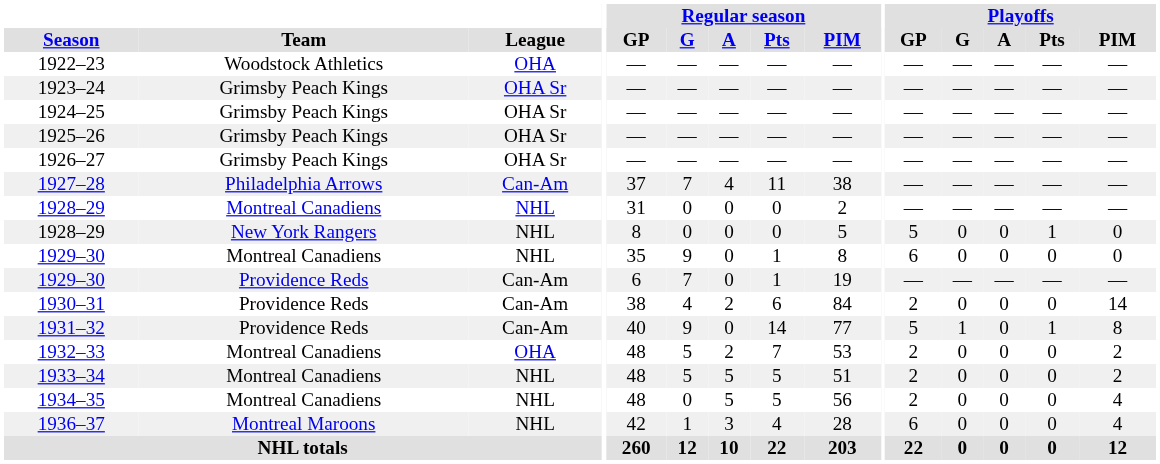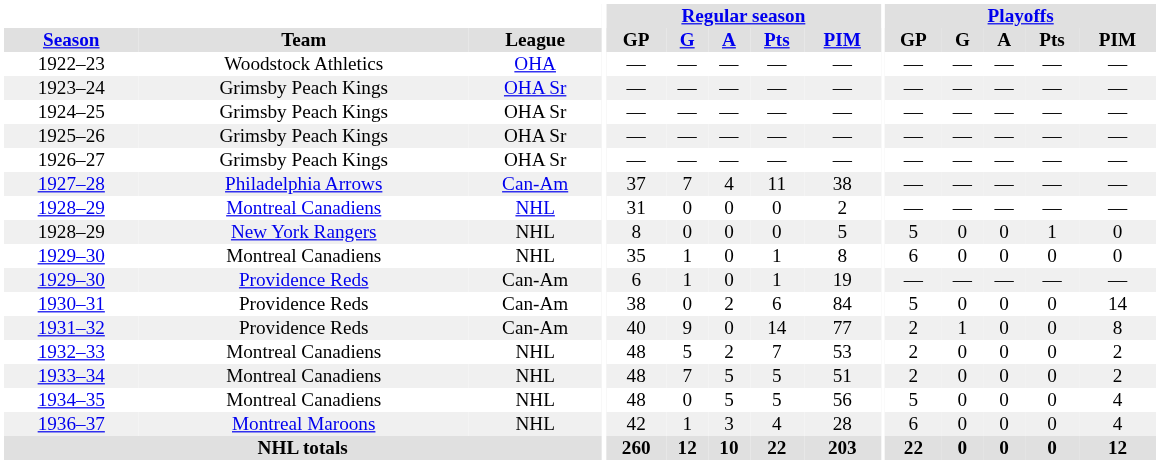1929–30 / Montreal Canadiens | Regular season / G: 9 -> 1
1929–30 / Providence Reds | Regular season / G: 7 -> 1
1930–31 | Regular season / G: 4 -> 0
1930–31 | Playoffs / GP: 2 -> 5
1931–32 | Playoffs / GP: 5 -> 2
1931–32 | Playoffs / Pts: 1 -> 0
1932–33 | League: OHA -> NHL
1933–34 | Regular season / G: 5 -> 7
1934–35 | Playoffs / GP: 2 -> 5
